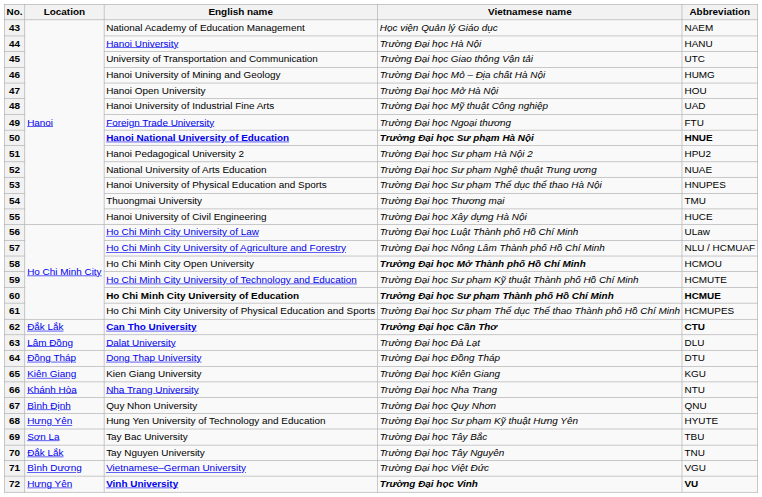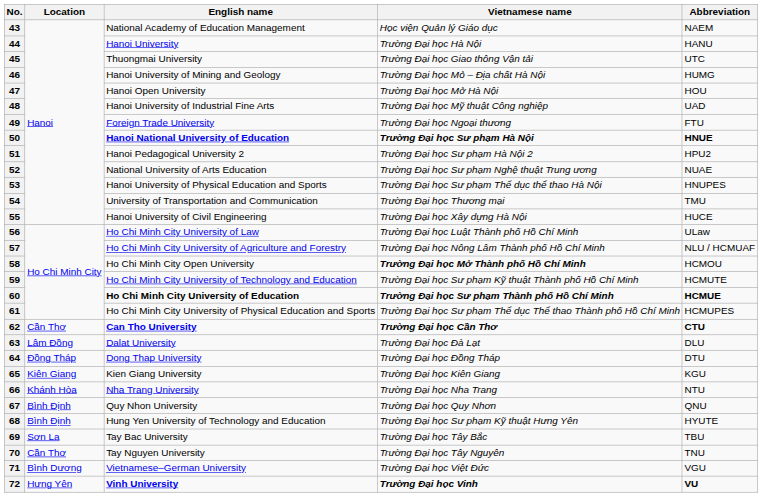45 | English name: University of Transportation and Communication -> Thuongmai University
54 | English name: Thuongmai University -> University of Transportation and Communication
62 | Location: Đắk Lắk -> Cần Thơ
68 | Location: Hưng Yên -> Bình Định
70 | Location: Đắk Lắk -> Cần Thơ
